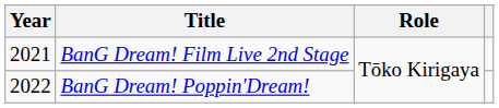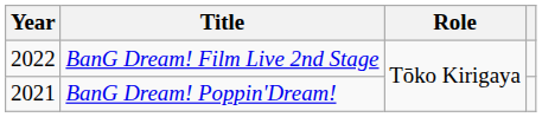BanG Dream! Film Live 2nd Stage | Year: 2021 -> 2022
BanG Dream! Poppin'Dream! | Year: 2022 -> 2021
